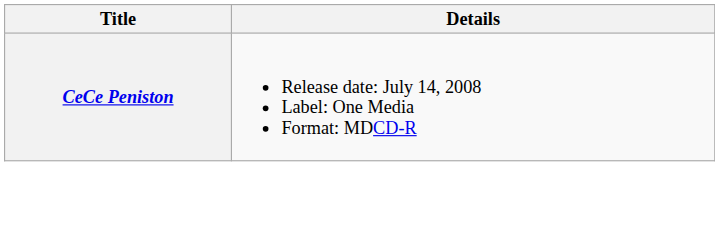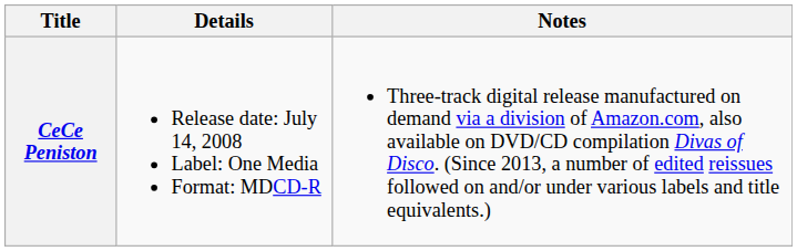+ column: Notes | Three-track digital release manufactured on demand via a division of Amazon.com, also available on DVD/CD compilation Divas of Disco. (Since 2013, a number of edited reissues followed on and/or under various labels and title equivalents.)
